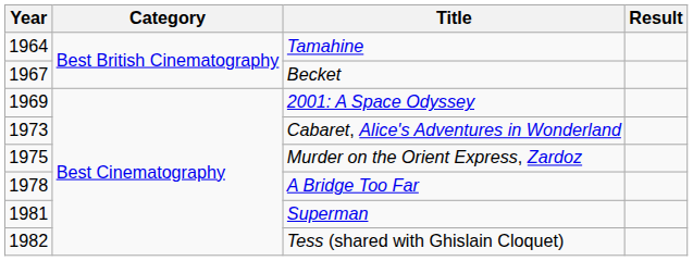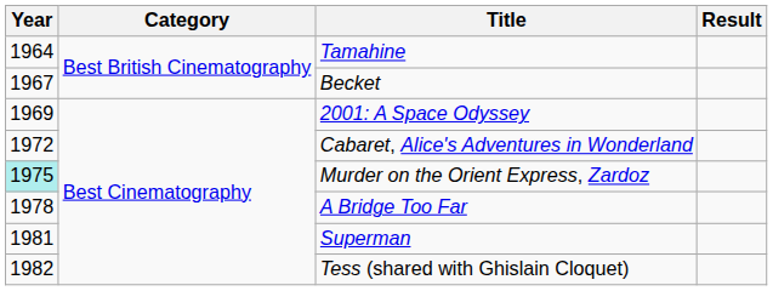Cabaret, Alice's Adventures in Wonderland | Year: 1973 -> 1972
Murder on the Orient Express, Zardoz | Year: no background -> paleturquoise background
